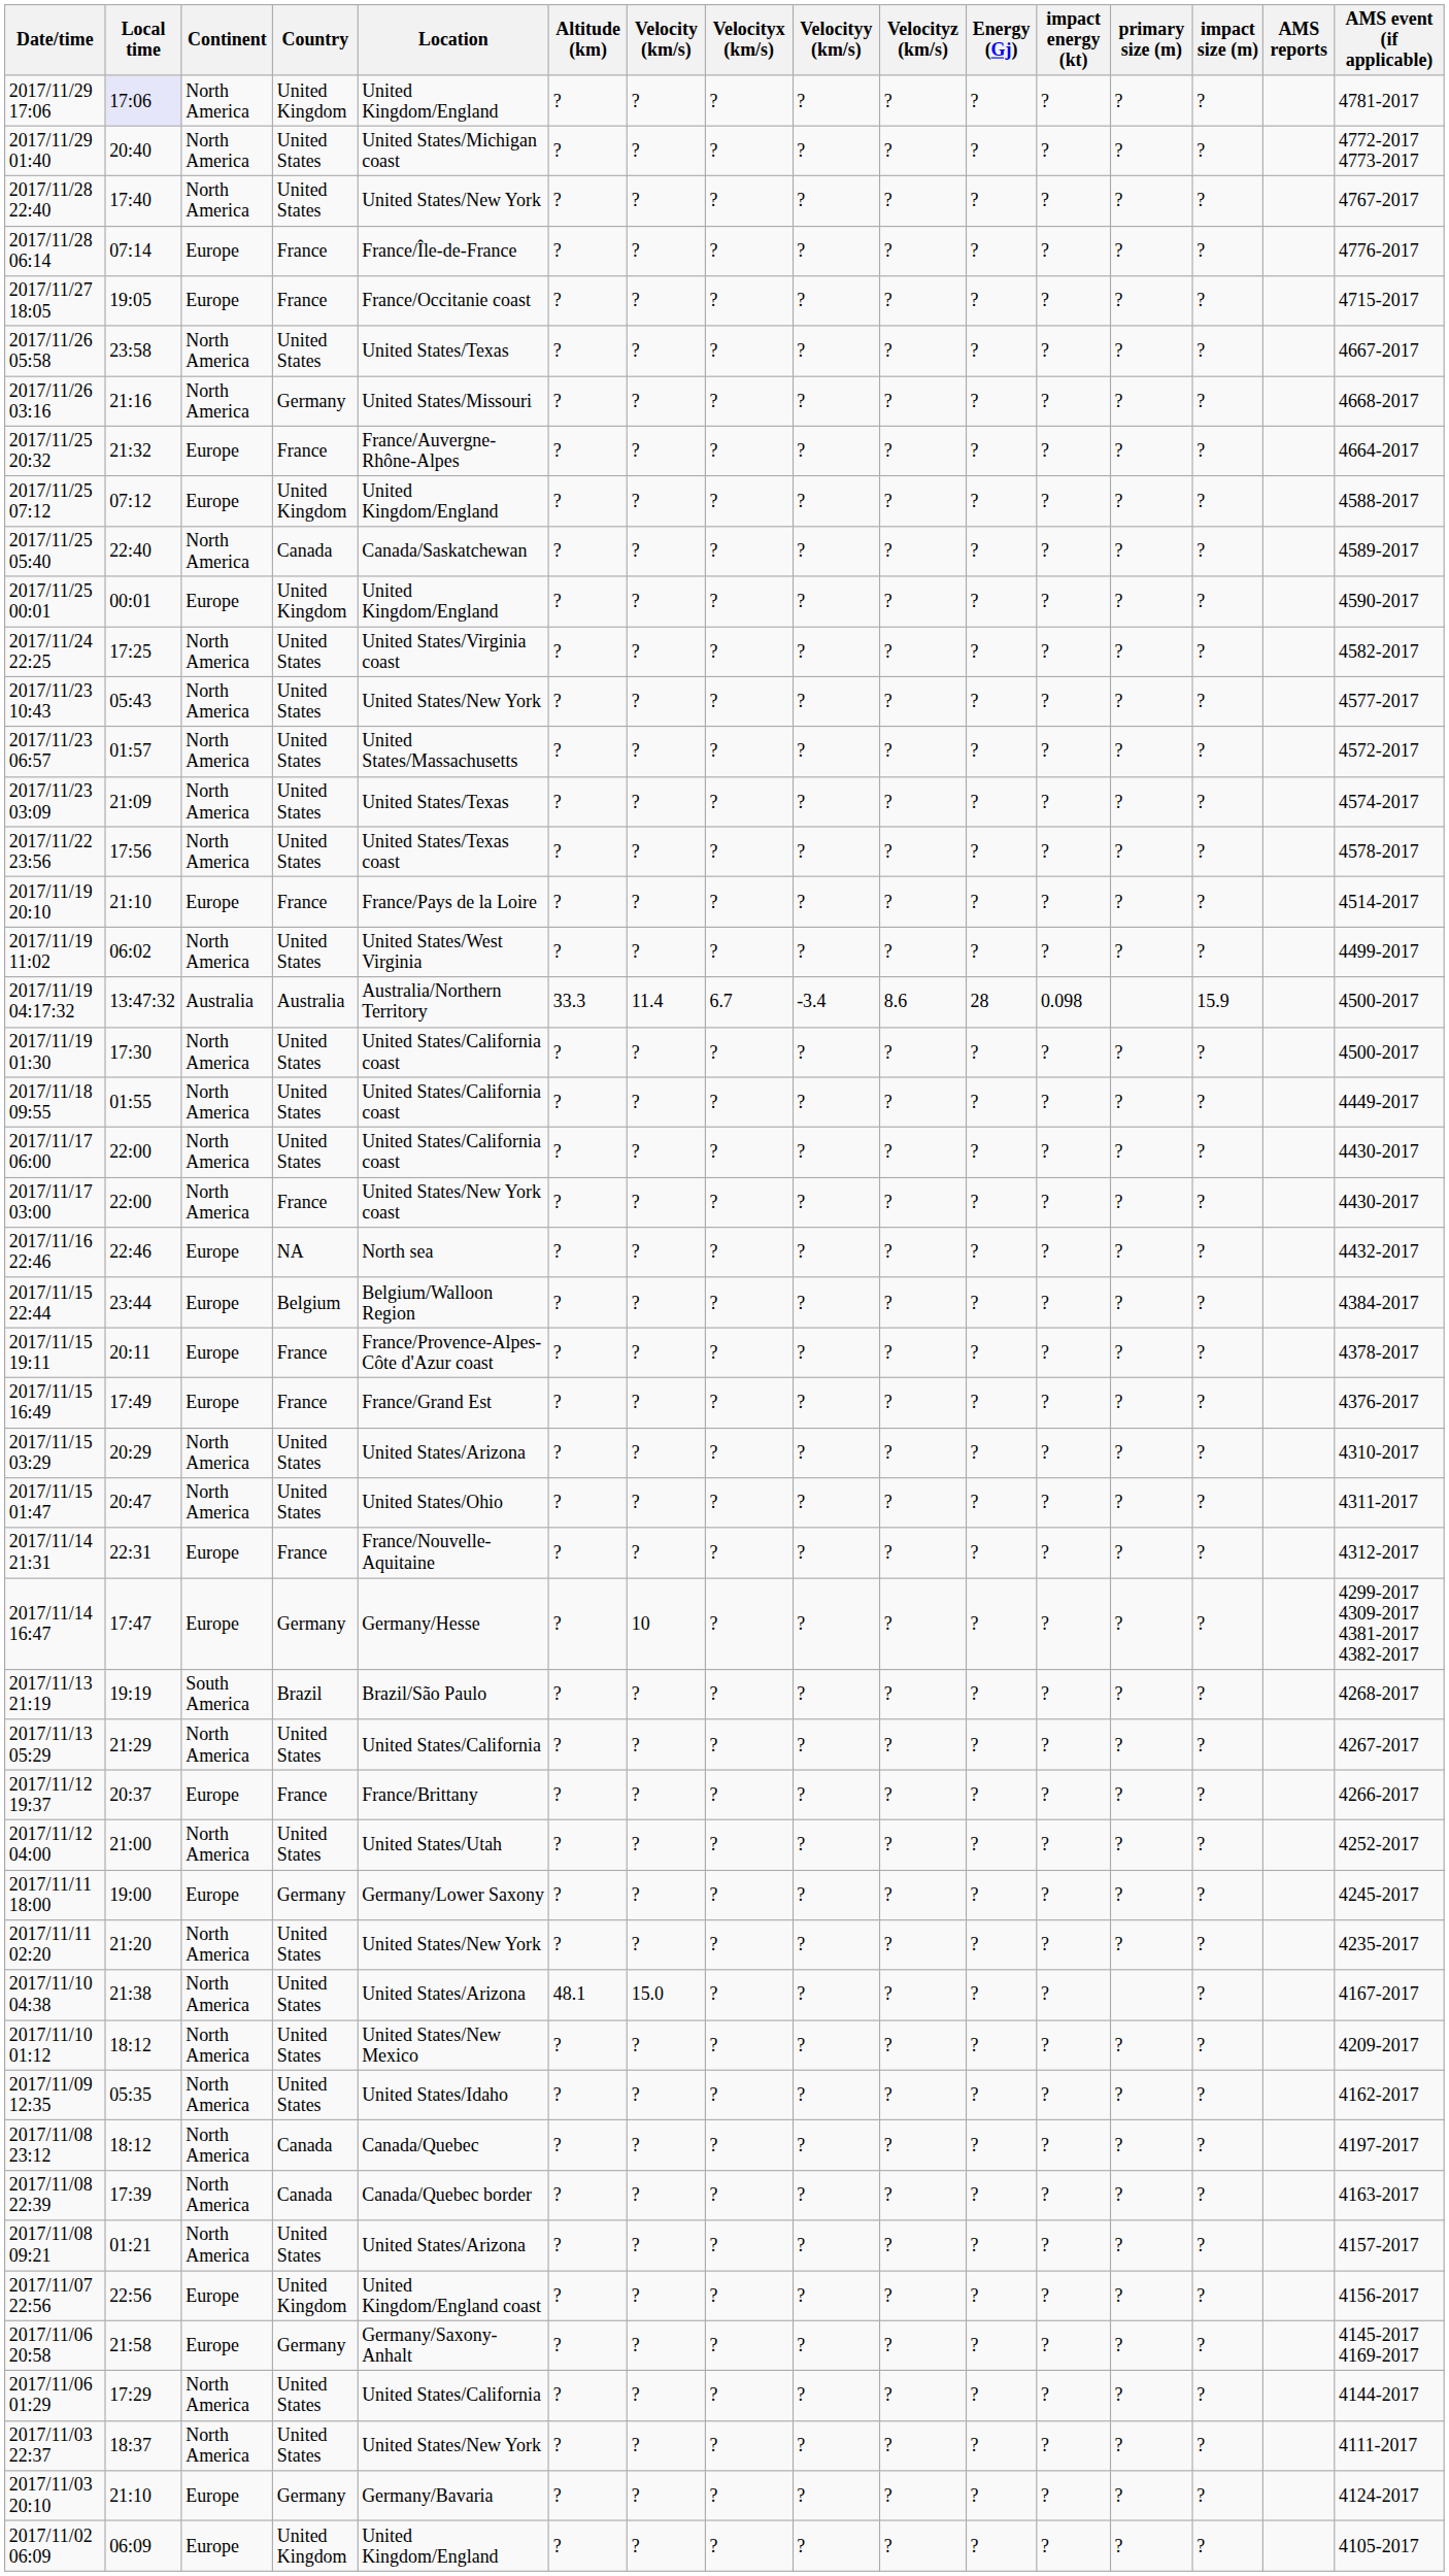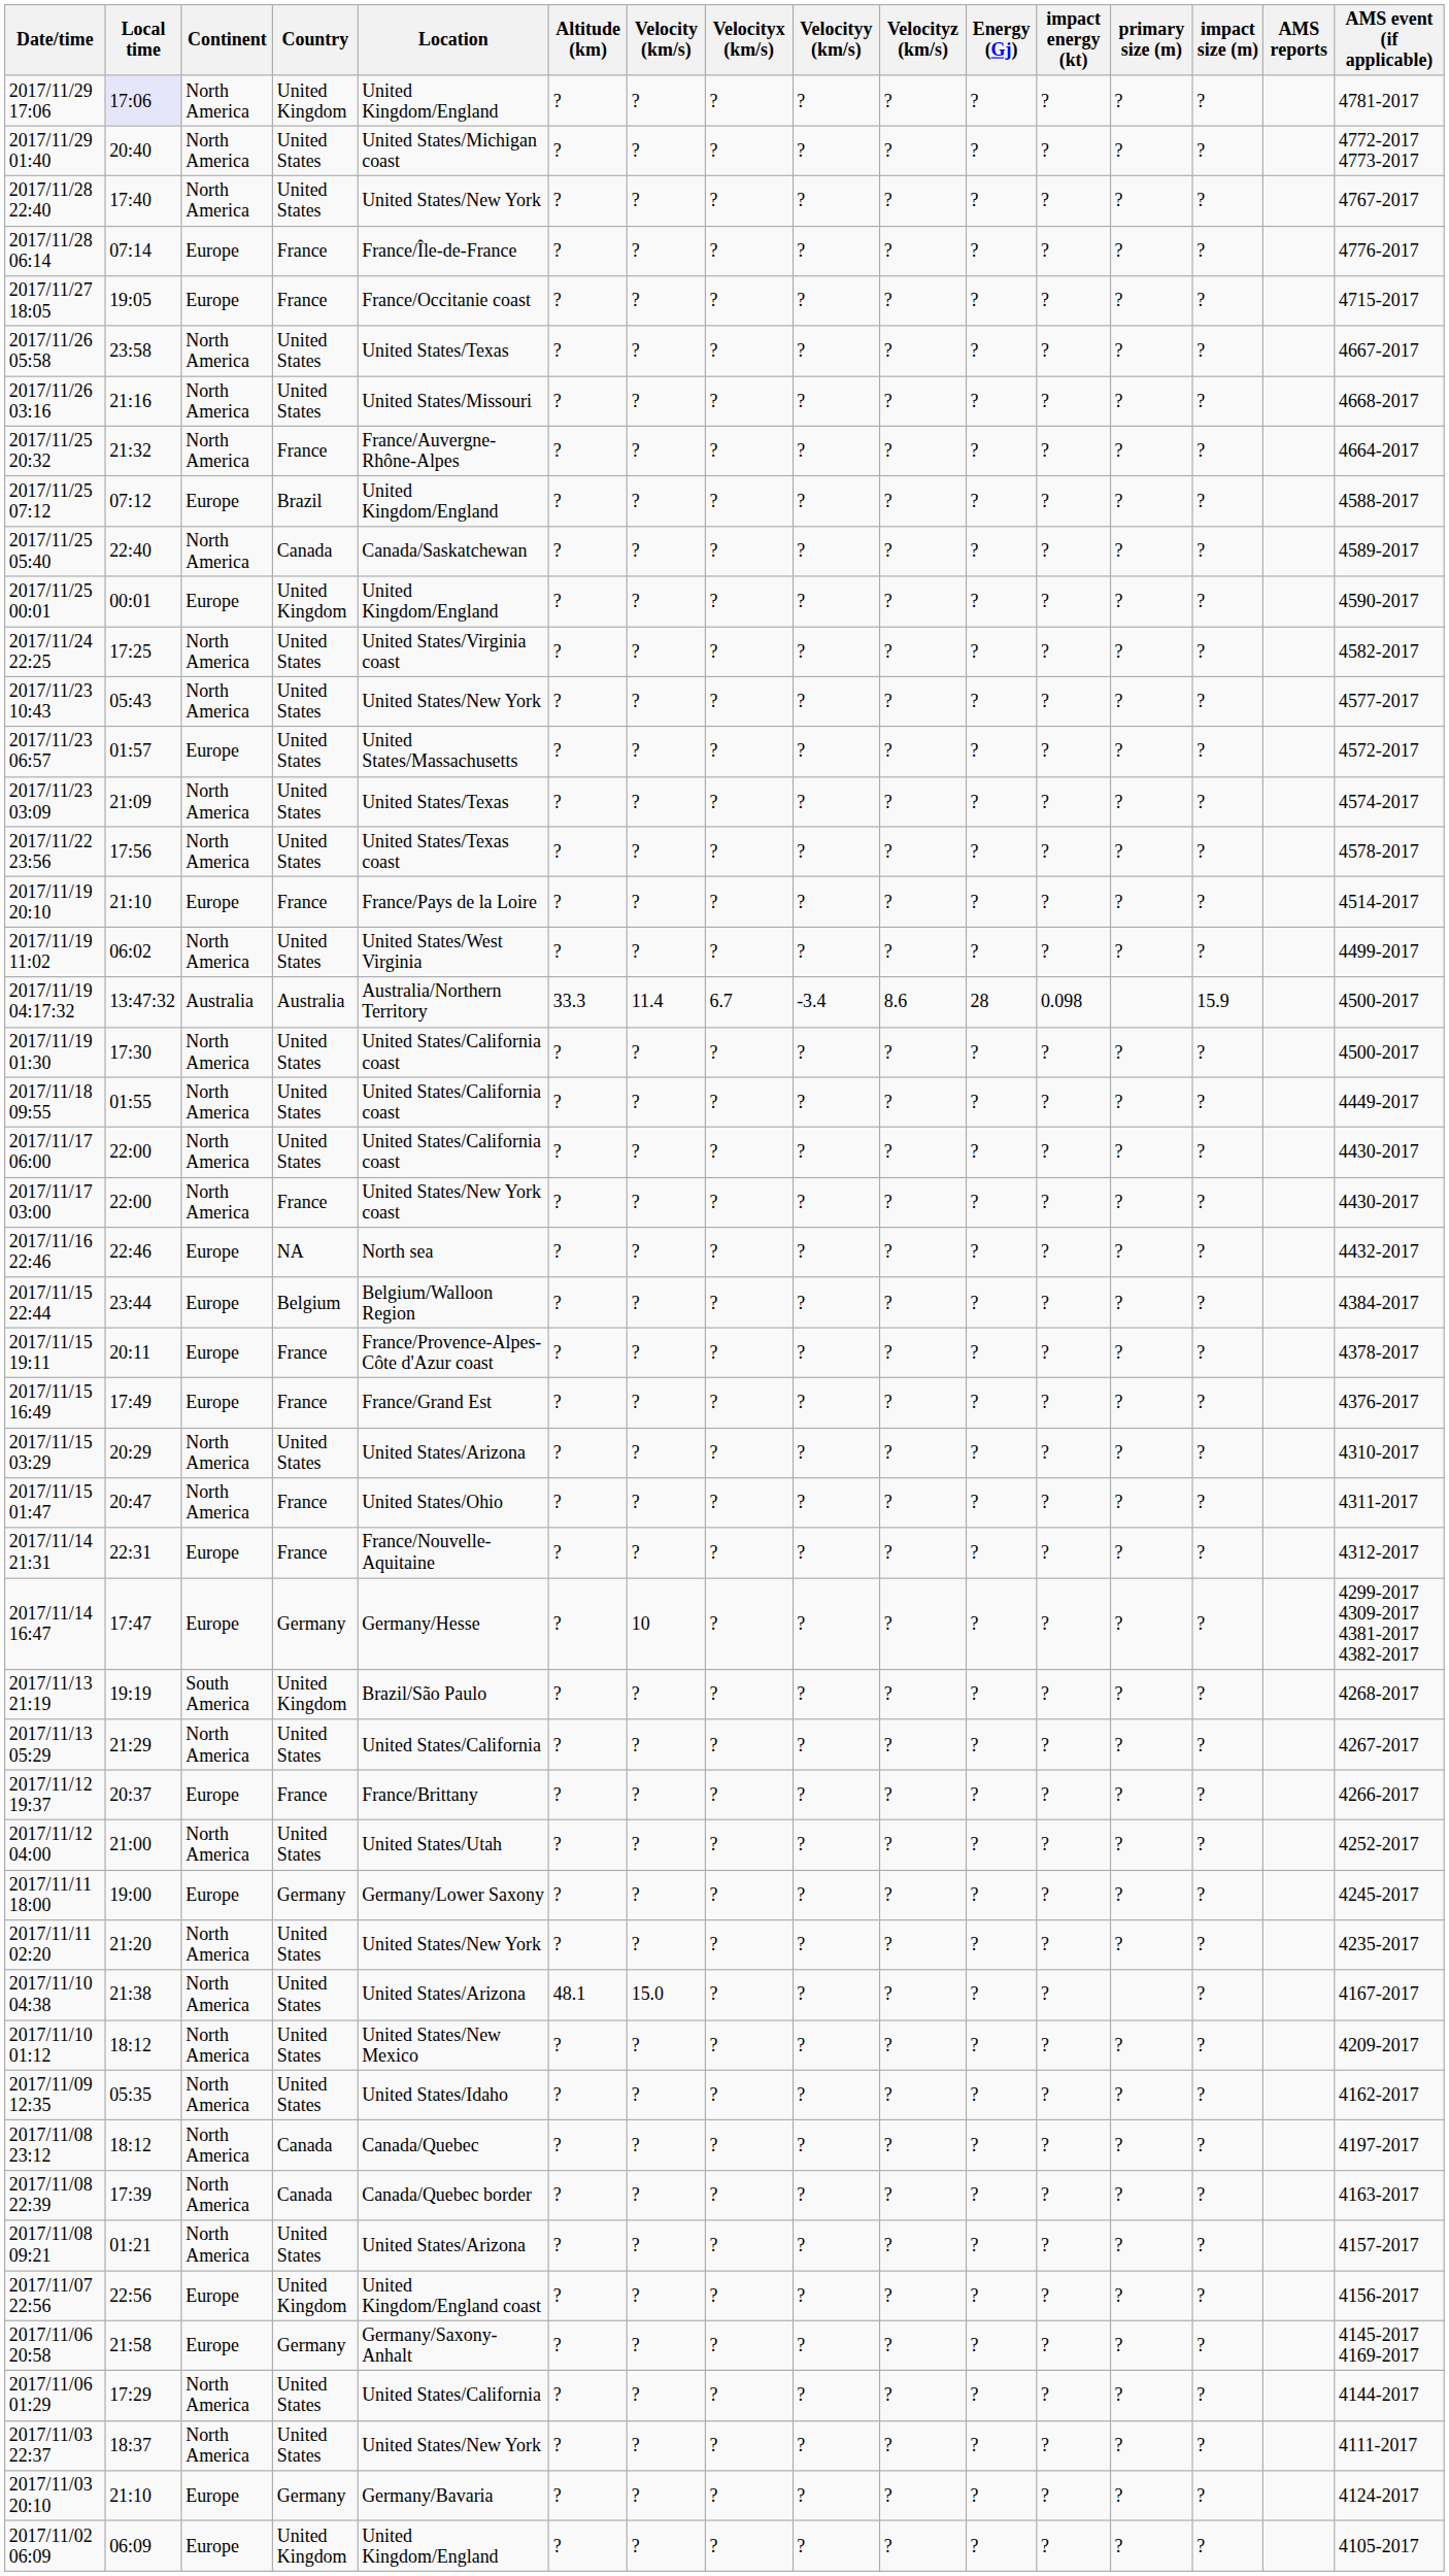2017/11/26 03:16 | Country: Germany -> United States
2017/11/25 20:32 | Continent: Europe -> North America
2017/11/25 07:12 | Country: United Kingdom -> Brazil
2017/11/23 06:57 | Continent: North America -> Europe
2017/11/15 01:47 | Country: United States -> France
2017/11/13 21:19 | Country: Brazil -> United Kingdom
